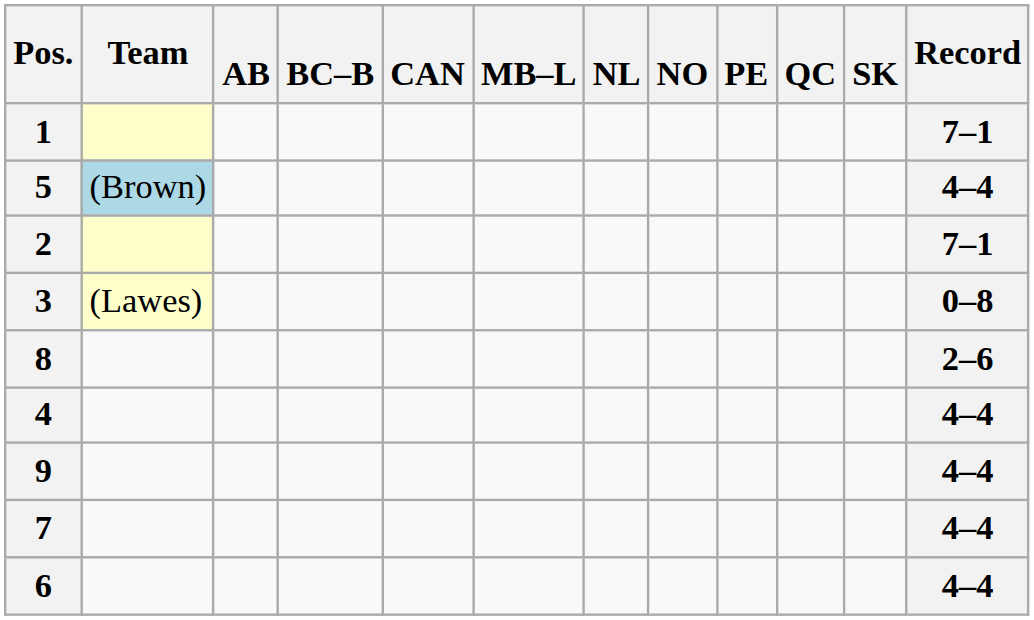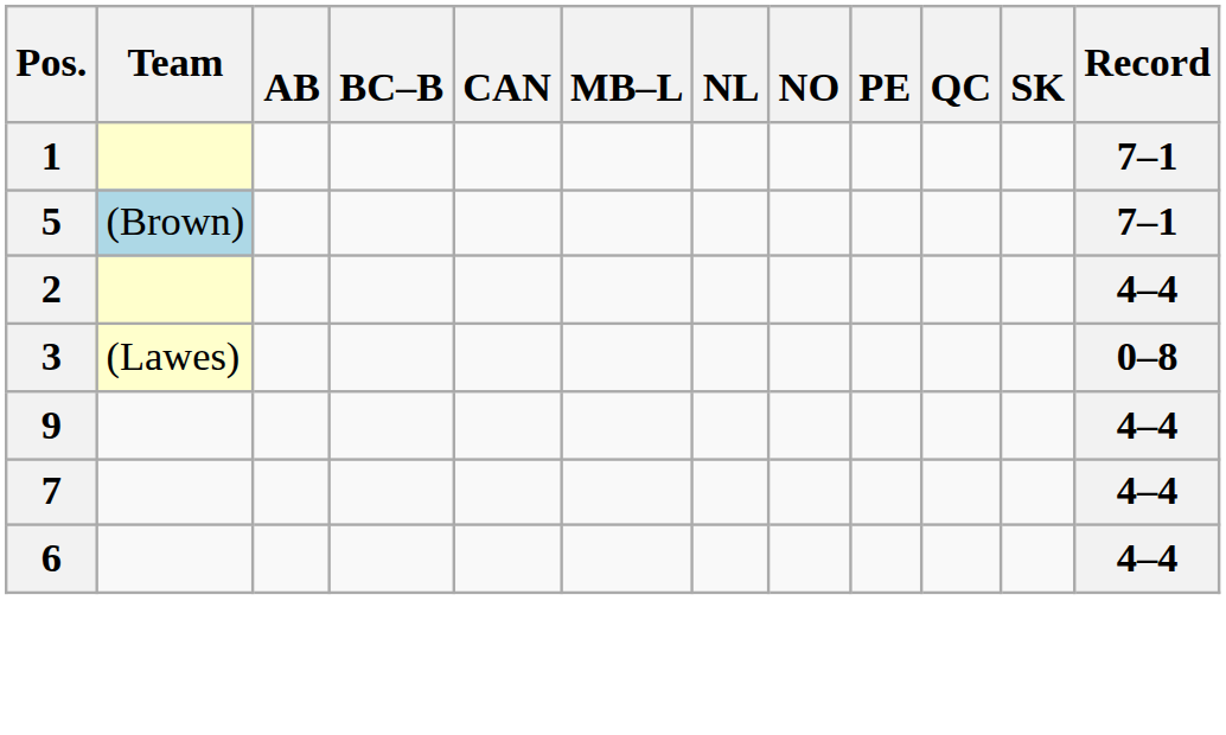5 | Record: 4–4 -> 7–1
2 | Record: 7–1 -> 4–4
- row: 8 | 2–6
- row: 4 | 4–4
